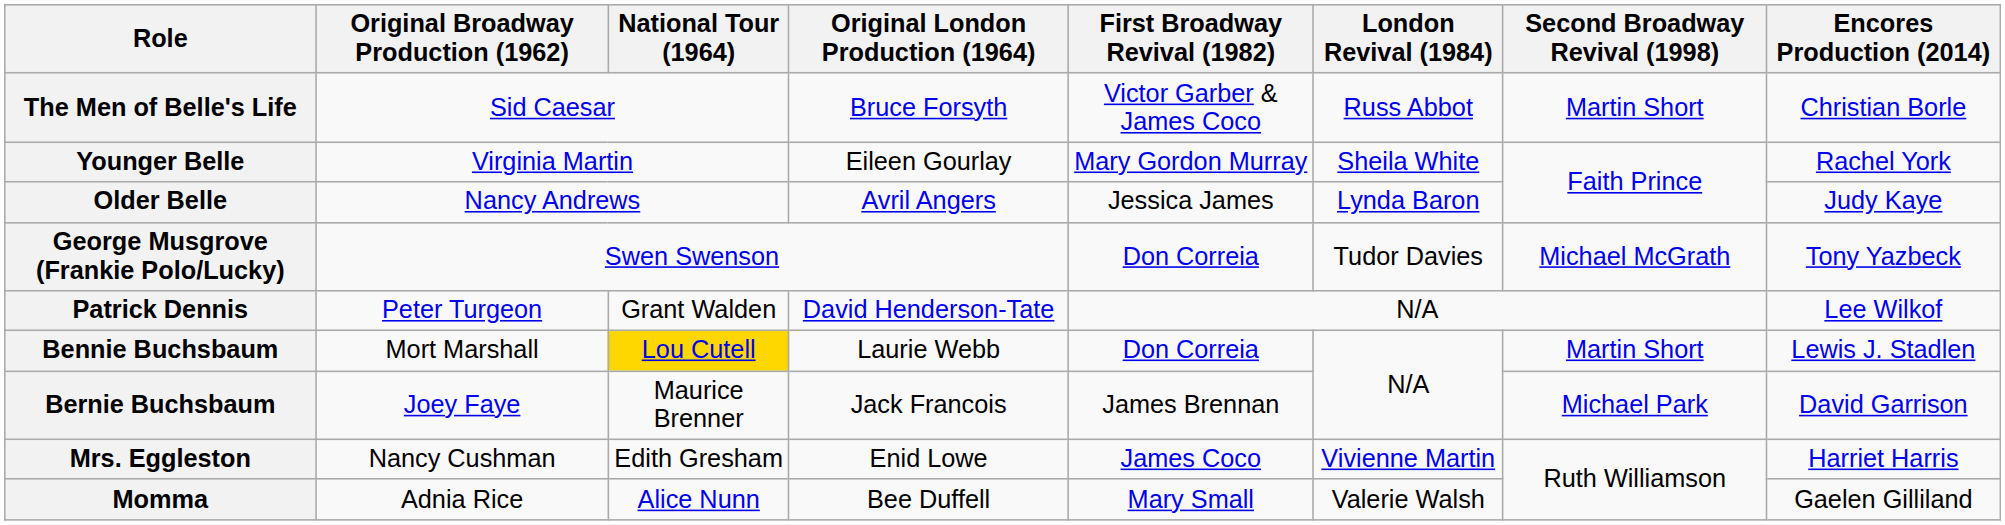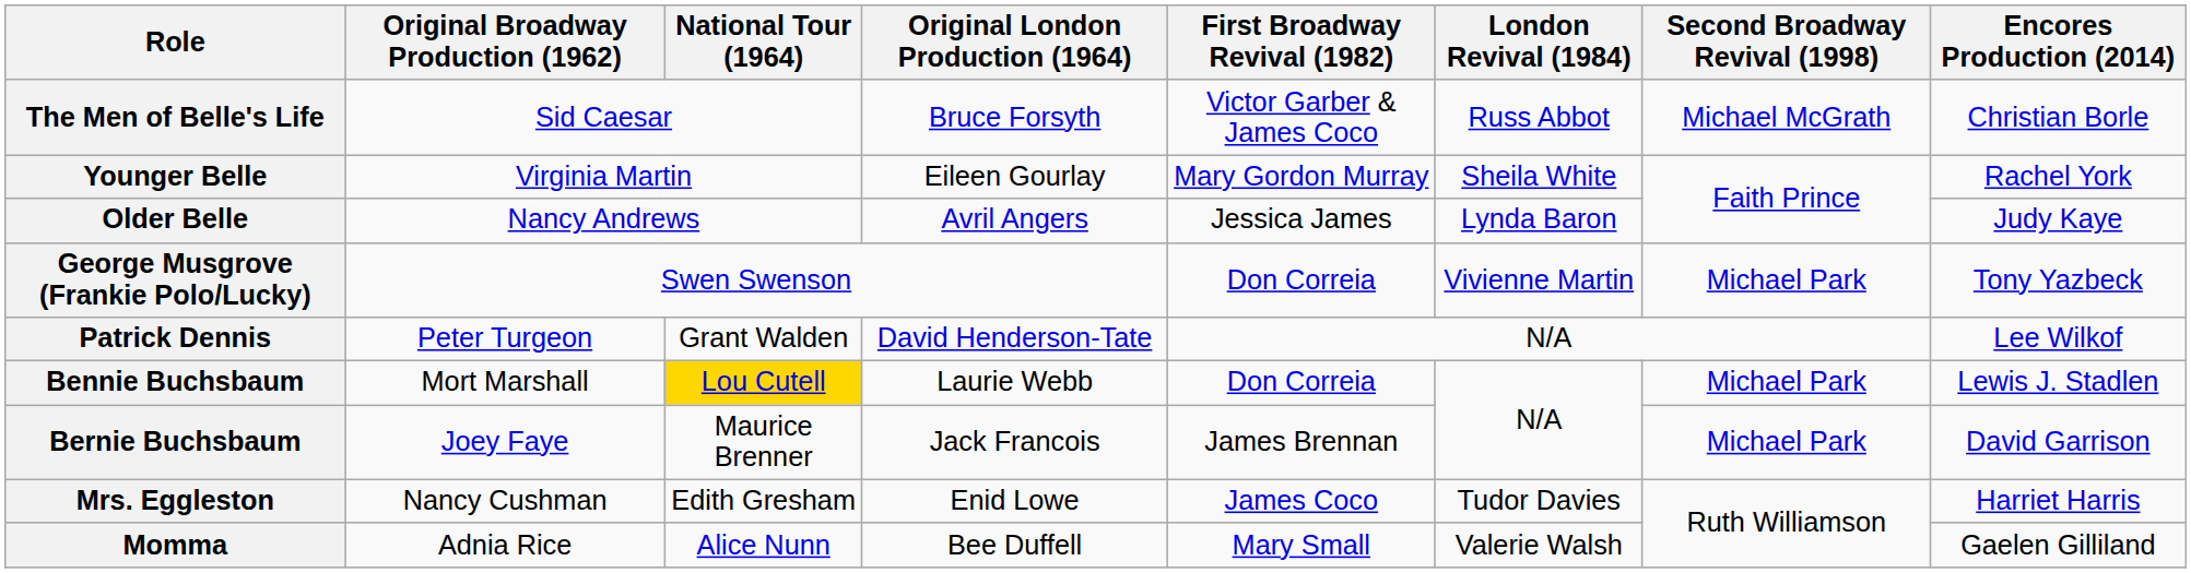The Men of Belle's Life | Second Broadway Revival (1998): Martin Short -> Michael McGrath
George Musgrove (Frankie Polo/Lucky) | London Revival (1984): Tudor Davies -> Vivienne Martin
George Musgrove (Frankie Polo/Lucky) | Second Broadway Revival (1998): Michael McGrath -> Michael Park
Bennie Buchsbaum | Second Broadway Revival (1998): Martin Short -> Michael Park
Mrs. Eggleston | London Revival (1984): Vivienne Martin -> Tudor Davies
